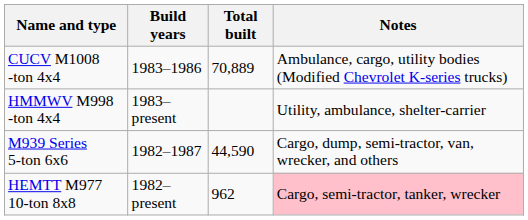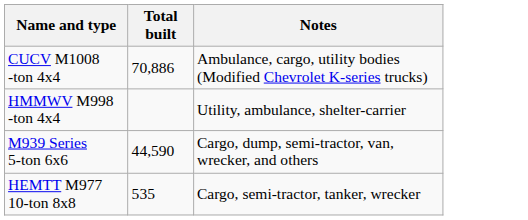- column: Build years | 1983–1986 | 1983–present | 1982–1987 | 1982–present
CUCV M1008 -ton 4x4 | Total built: 70,889 -> 70,886
HEMTT M977 10-ton 8x8 | Total built: 962 -> 535
HEMTT M977 10-ton 8x8 | Notes: pink background -> no background
